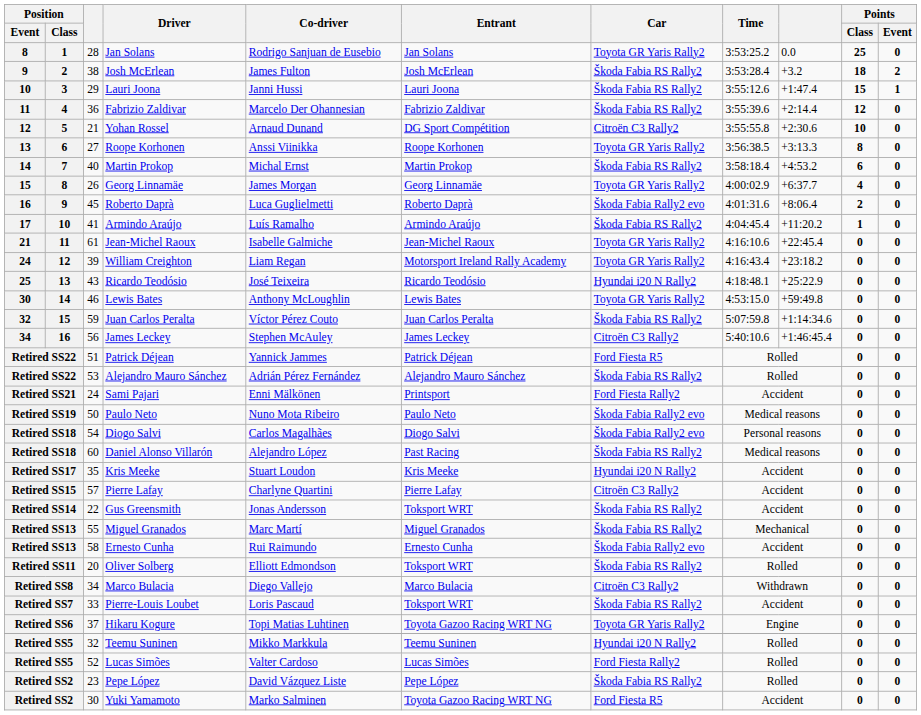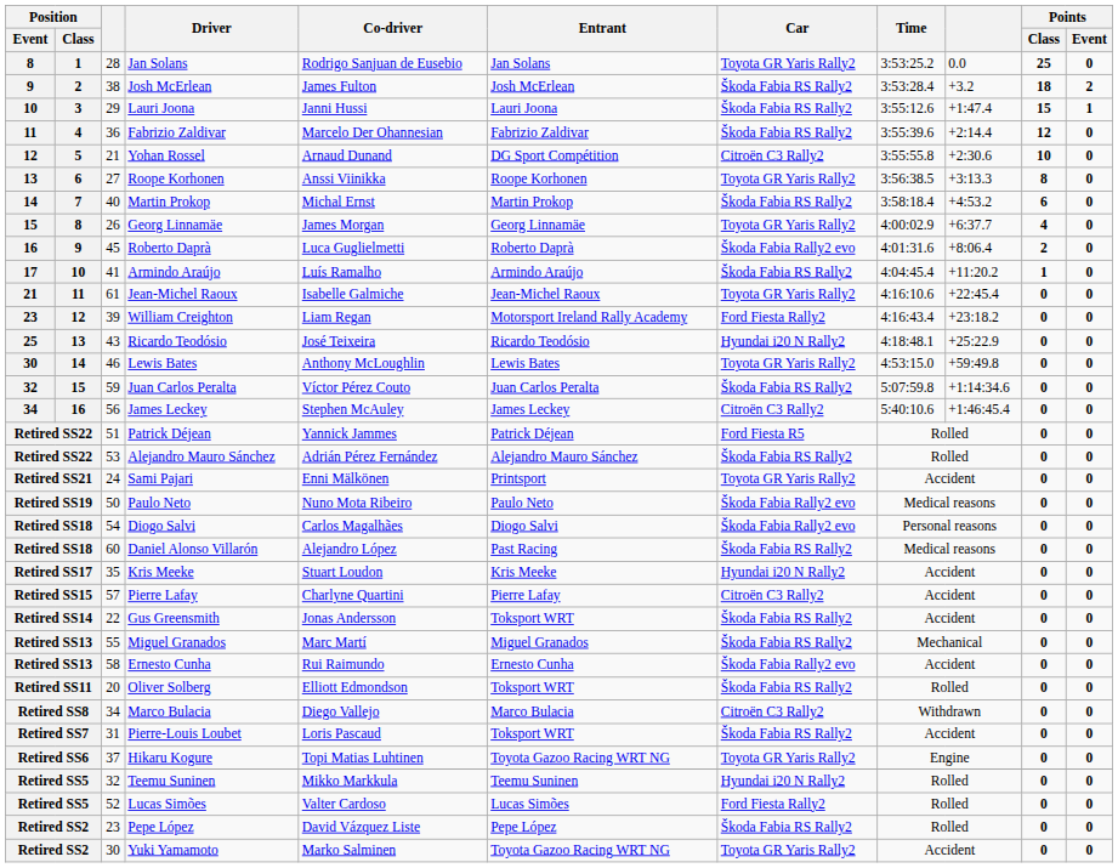William Creighton | Position / Event: 24 -> 23
William Creighton | Car: Toyota GR Yaris Rally2 -> Ford Fiesta Rally2
Sami Pajari | Car: Ford Fiesta Rally2 -> Toyota GR Yaris Rally2
Pierre-Louis Loubet | column 3: 33 -> 31
Yuki Yamamoto | Car: Ford Fiesta R5 -> Toyota GR Yaris Rally2
